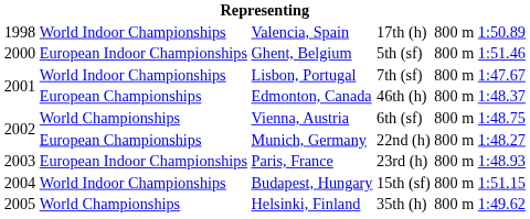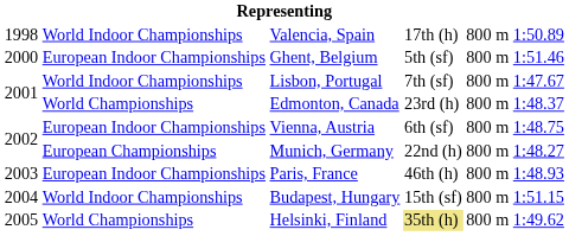Edmonton, Canada | column 2: European Championships -> World Championships
Edmonton, Canada | column 4: 46th (h) -> 23rd (h)
Vienna, Austria | column 2: World Championships -> European Indoor Championships
Paris, France | column 4: 23rd (h) -> 46th (h)
Helsinki, Finland | column 4: no background -> khaki background
